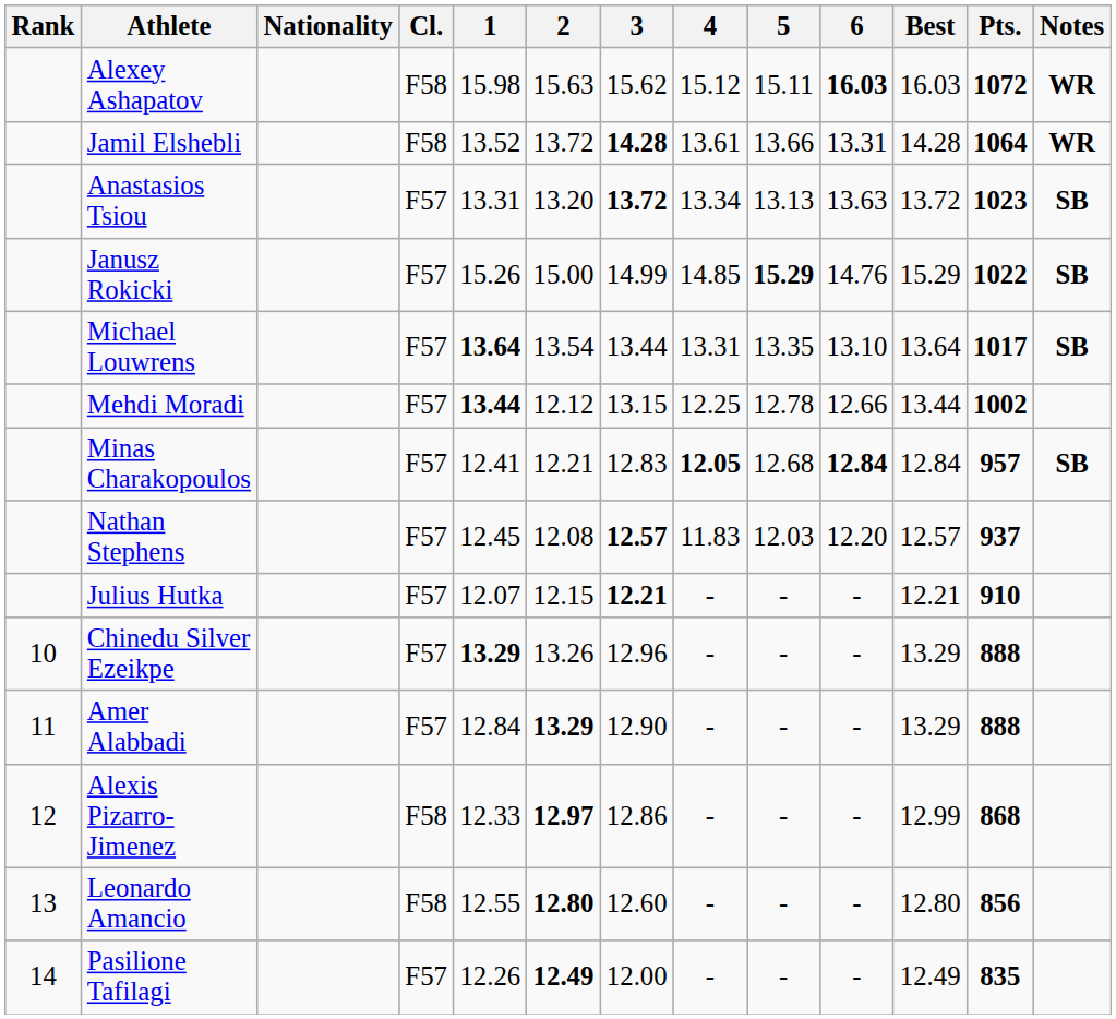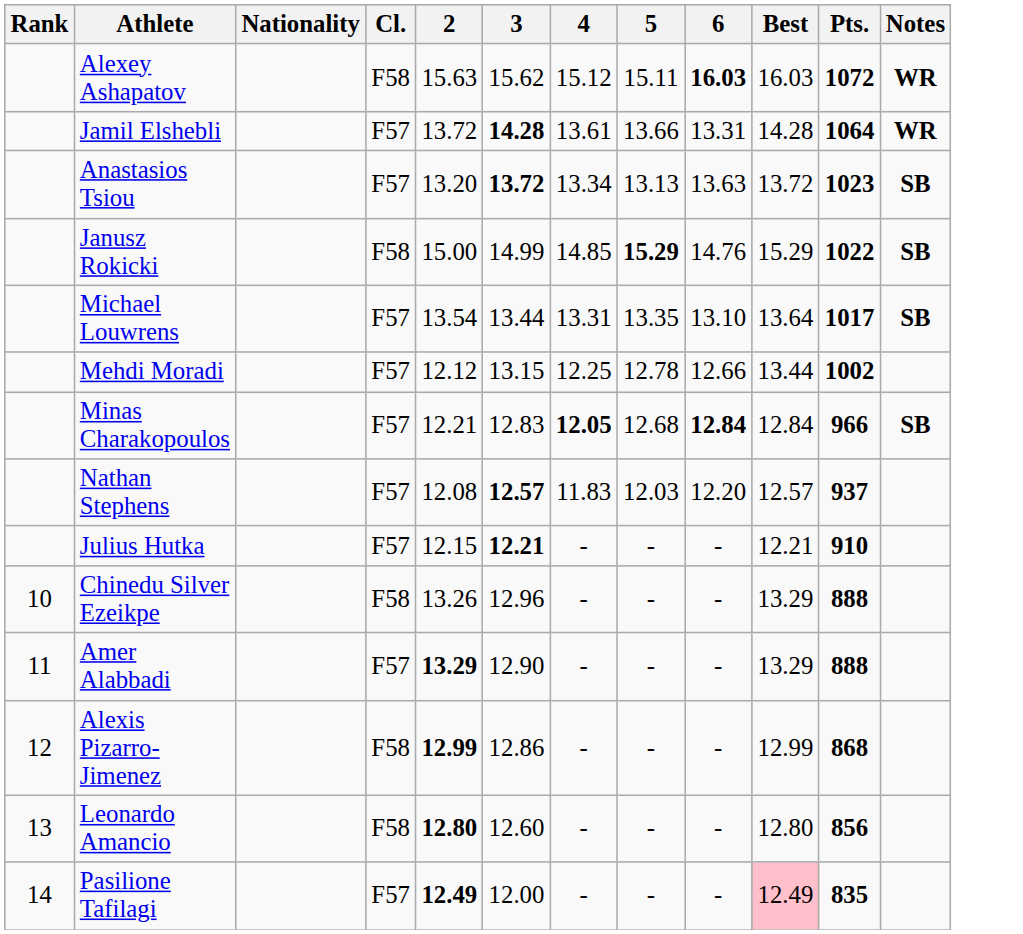- column: 1 | 15.98 | 13.52 | 13.31 | 15.26 | 13.64 | 13.44 | 12.41 | 12.45 | 12.07 | 13.29 | 12.84 | 12.33 | 12.55 | 12.26
Jamil Elshebli | Cl.: F58 -> F57
Janusz Rokicki | Cl.: F57 -> F58
Minas Charakopoulos | Pts.: 957 -> 966
Chinedu Silver Ezeikpe | Cl.: F57 -> F58
Alexis Pizarro-Jimenez | 2: 12.97 -> 12.99
Pasilione Tafilagi | Best: no background -> pink background
